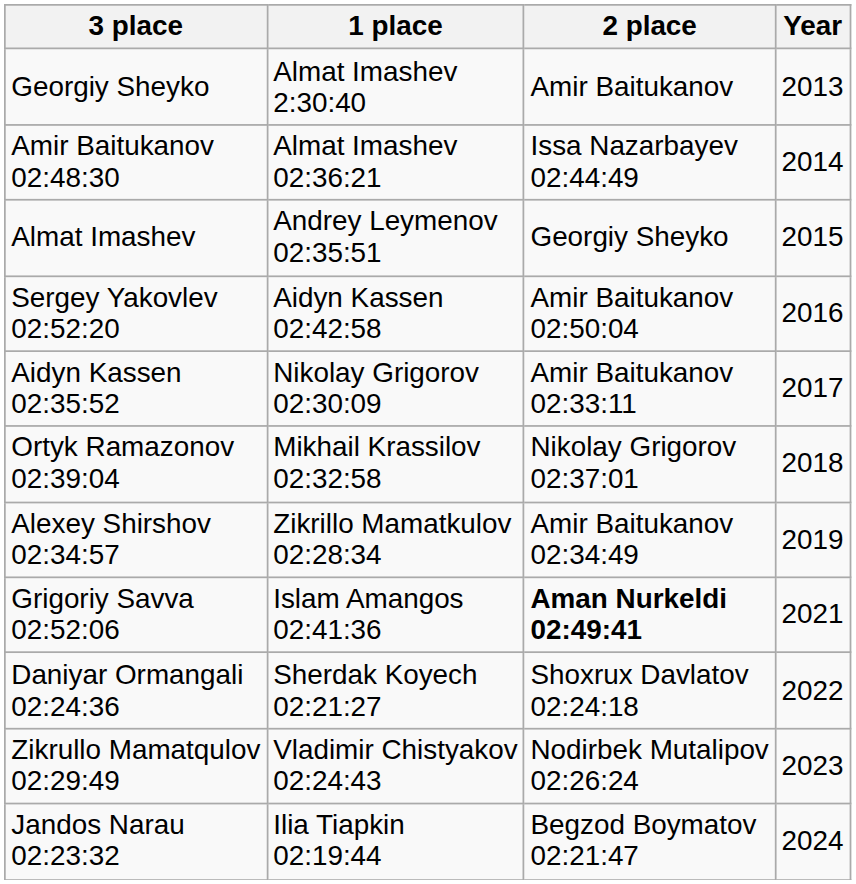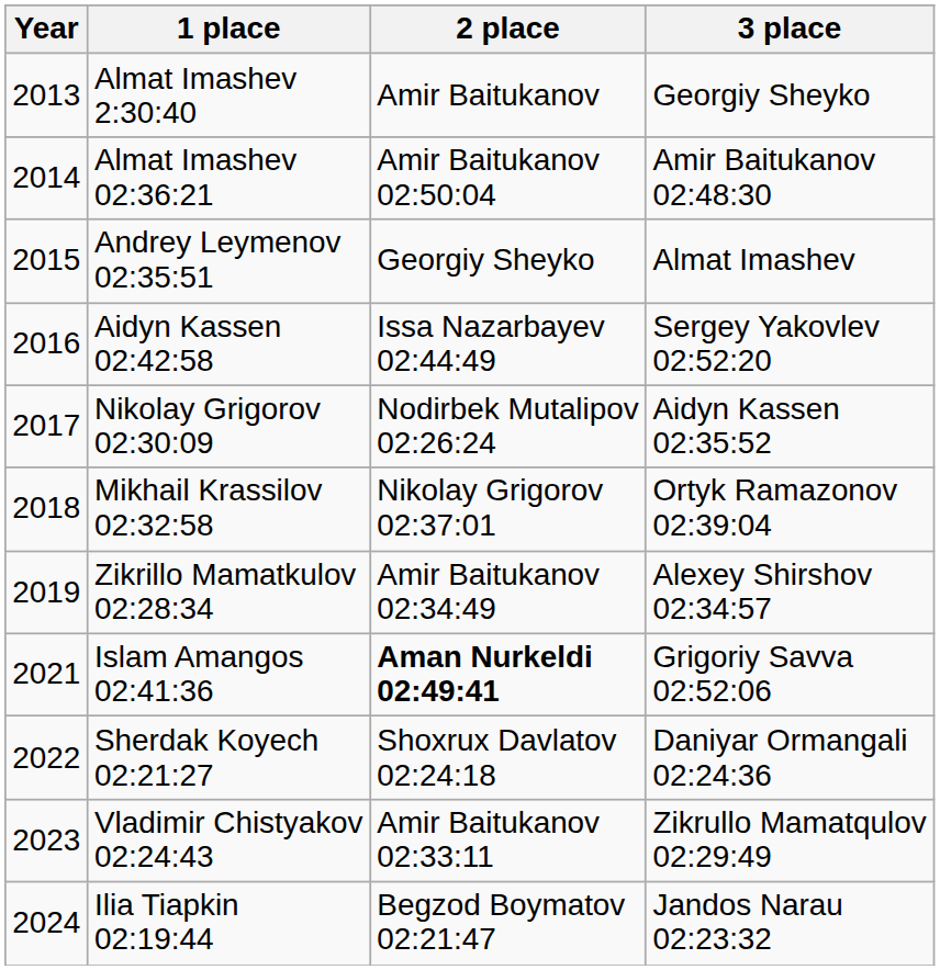columns swapped: Year <-> 3 place
Almat Imashev 02:36:21 | 2 place: Issa Nazarbayev 02:44:49 -> Amir Baitukanov 02:50:04
Aidyn Kassen 02:42:58 | 2 place: Amir Baitukanov 02:50:04 -> Issa Nazarbayev 02:44:49
Nikolay Grigorov 02:30:09 | 2 place: Amir Baitukanov 02:33:11 -> Nodirbek Mutalipov 02:26:24
Vladimir Chistyakov 02:24:43 | 2 place: Nodirbek Mutalipov 02:26:24 -> Amir Baitukanov 02:33:11
